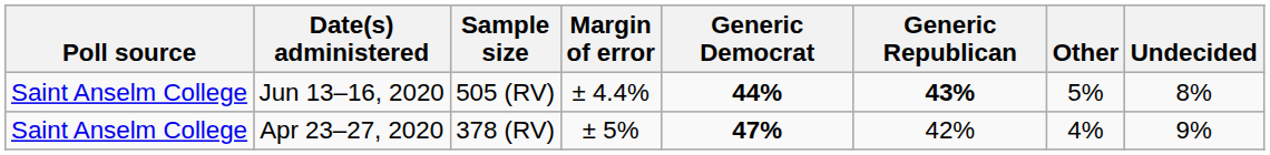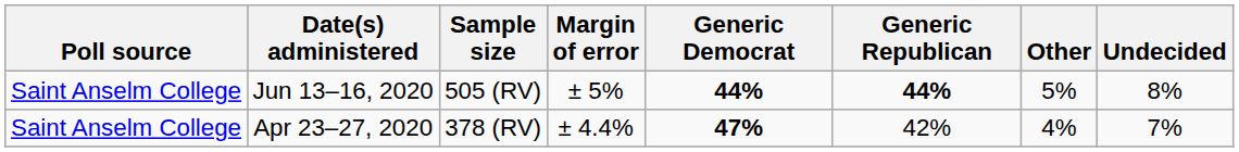Jun 13–16, 2020 | Margin of error: ± 4.4% -> ± 5%
Jun 13–16, 2020 | Generic Republican: 43% -> 44%
Apr 23–27, 2020 | Margin of error: ± 5% -> ± 4.4%
Apr 23–27, 2020 | Undecided: 9% -> 7%
